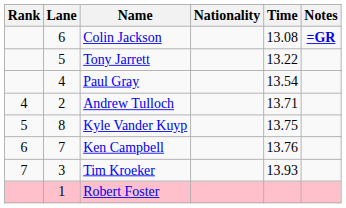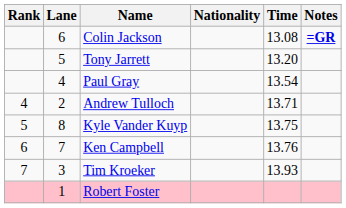Tony Jarrett | Time: 13.22 -> 13.20
